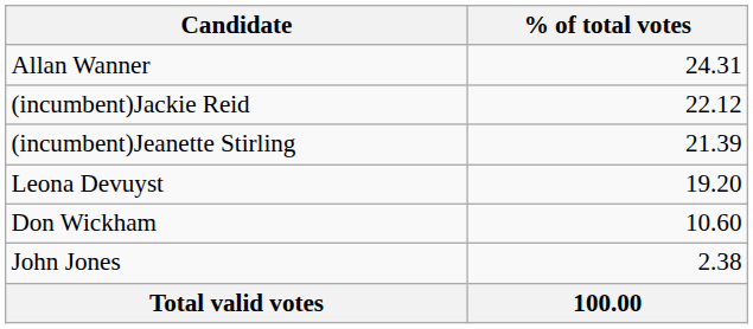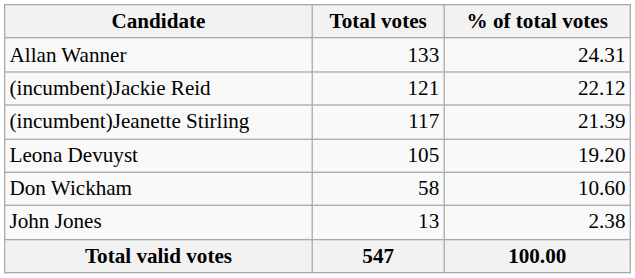+ column: Total votes | 133 | 121 | 117 | 105 | 58 | 13 | 547
